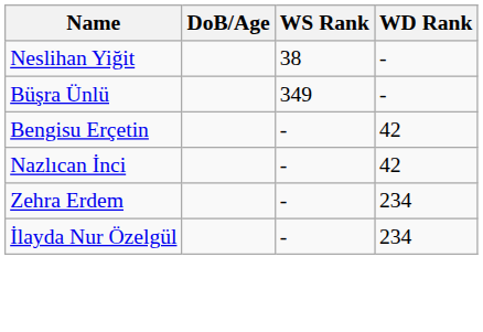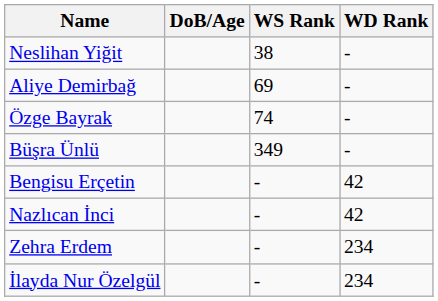+ row: Aliye Demirbağ | 69 | -
+ row: Özge Bayrak | 74 | -
